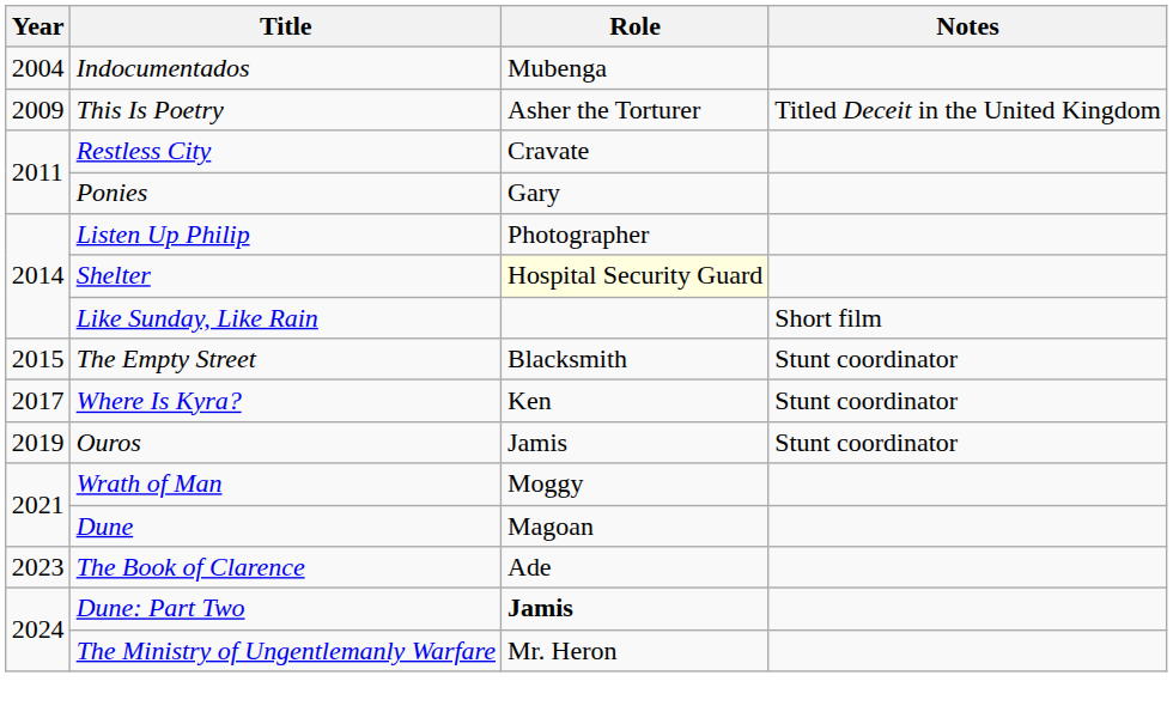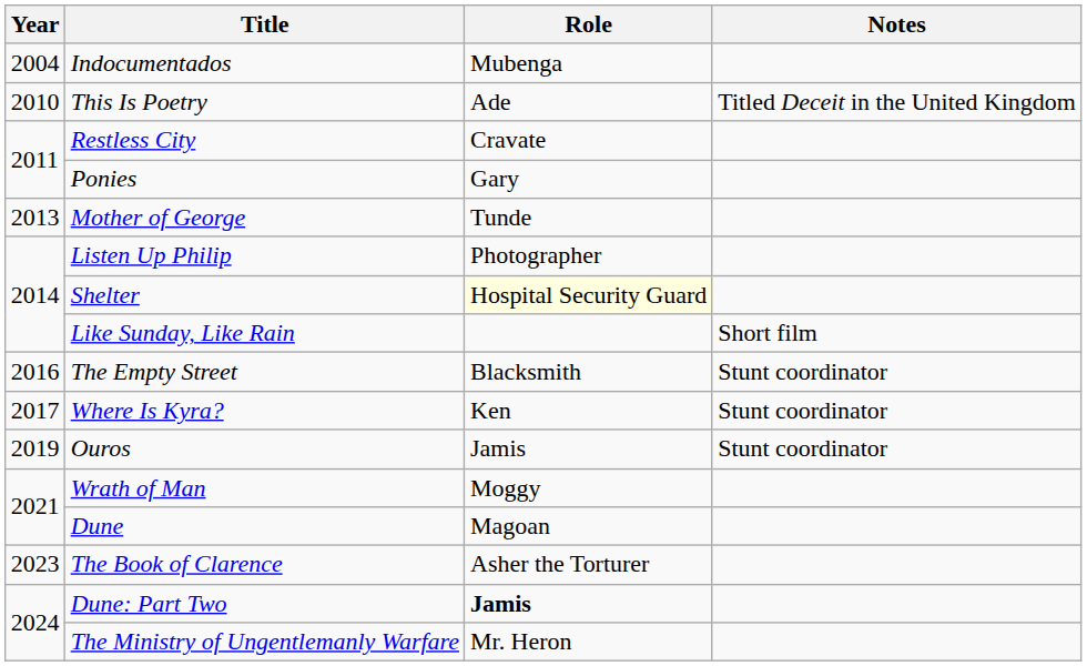This Is Poetry | Year: 2009 -> 2010
This Is Poetry | Role: Asher the Torturer -> Ade
+ row: 2013 | Mother of George | Tunde
The Empty Street | Year: 2015 -> 2016
The Book of Clarence | Role: Ade -> Asher the Torturer
